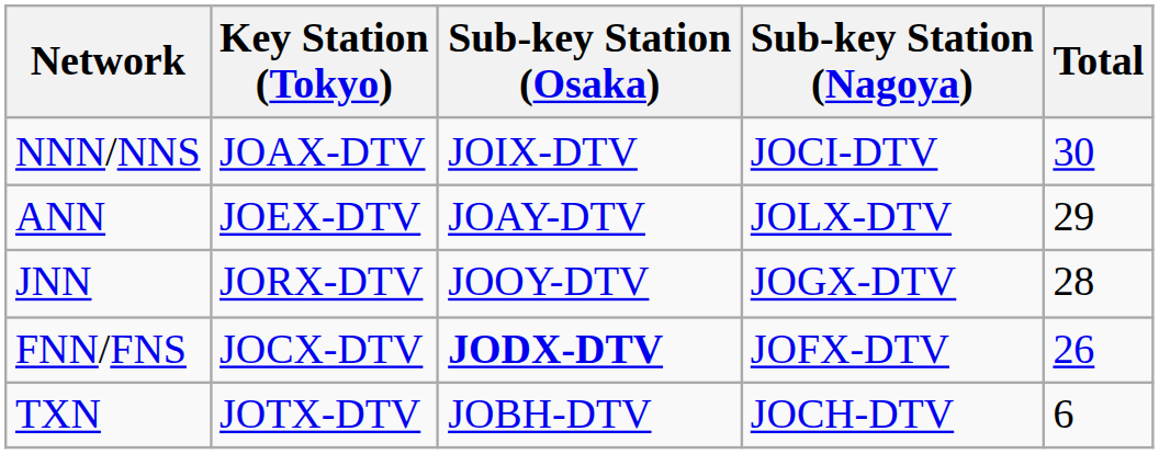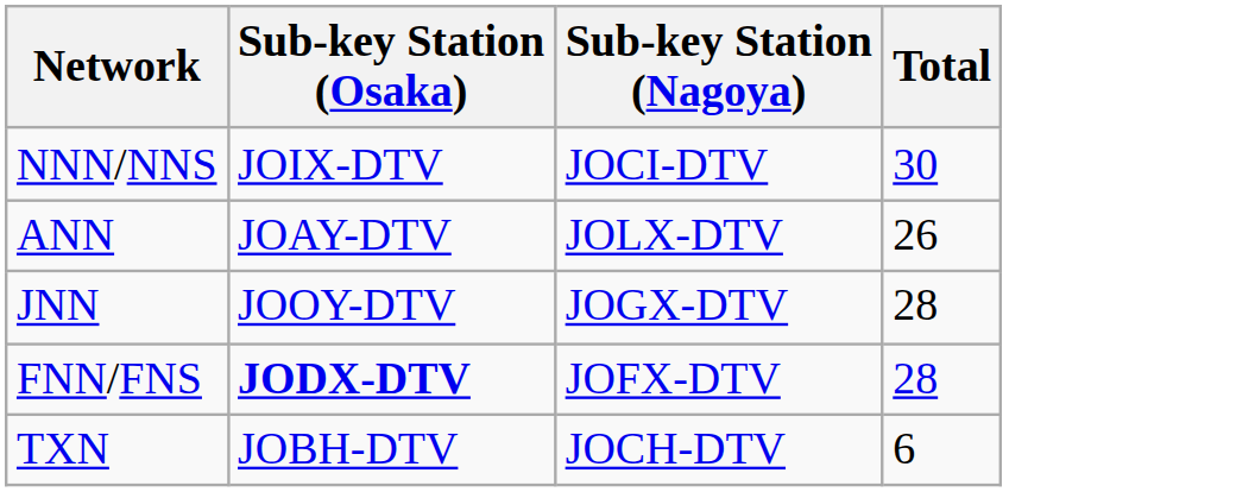- column: Key Station (Tokyo) | JOAX-DTV | JOEX-DTV | JORX-DTV | JOCX-DTV | JOTX-DTV
ANN | Total: 29 -> 26
FNN/FNS | Total: 26 -> 28
